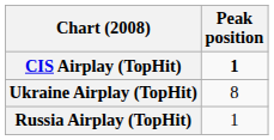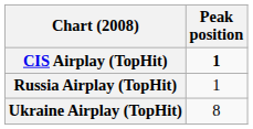rows swapped: Russia Airplay (TopHit) <-> Ukraine Airplay (TopHit)
